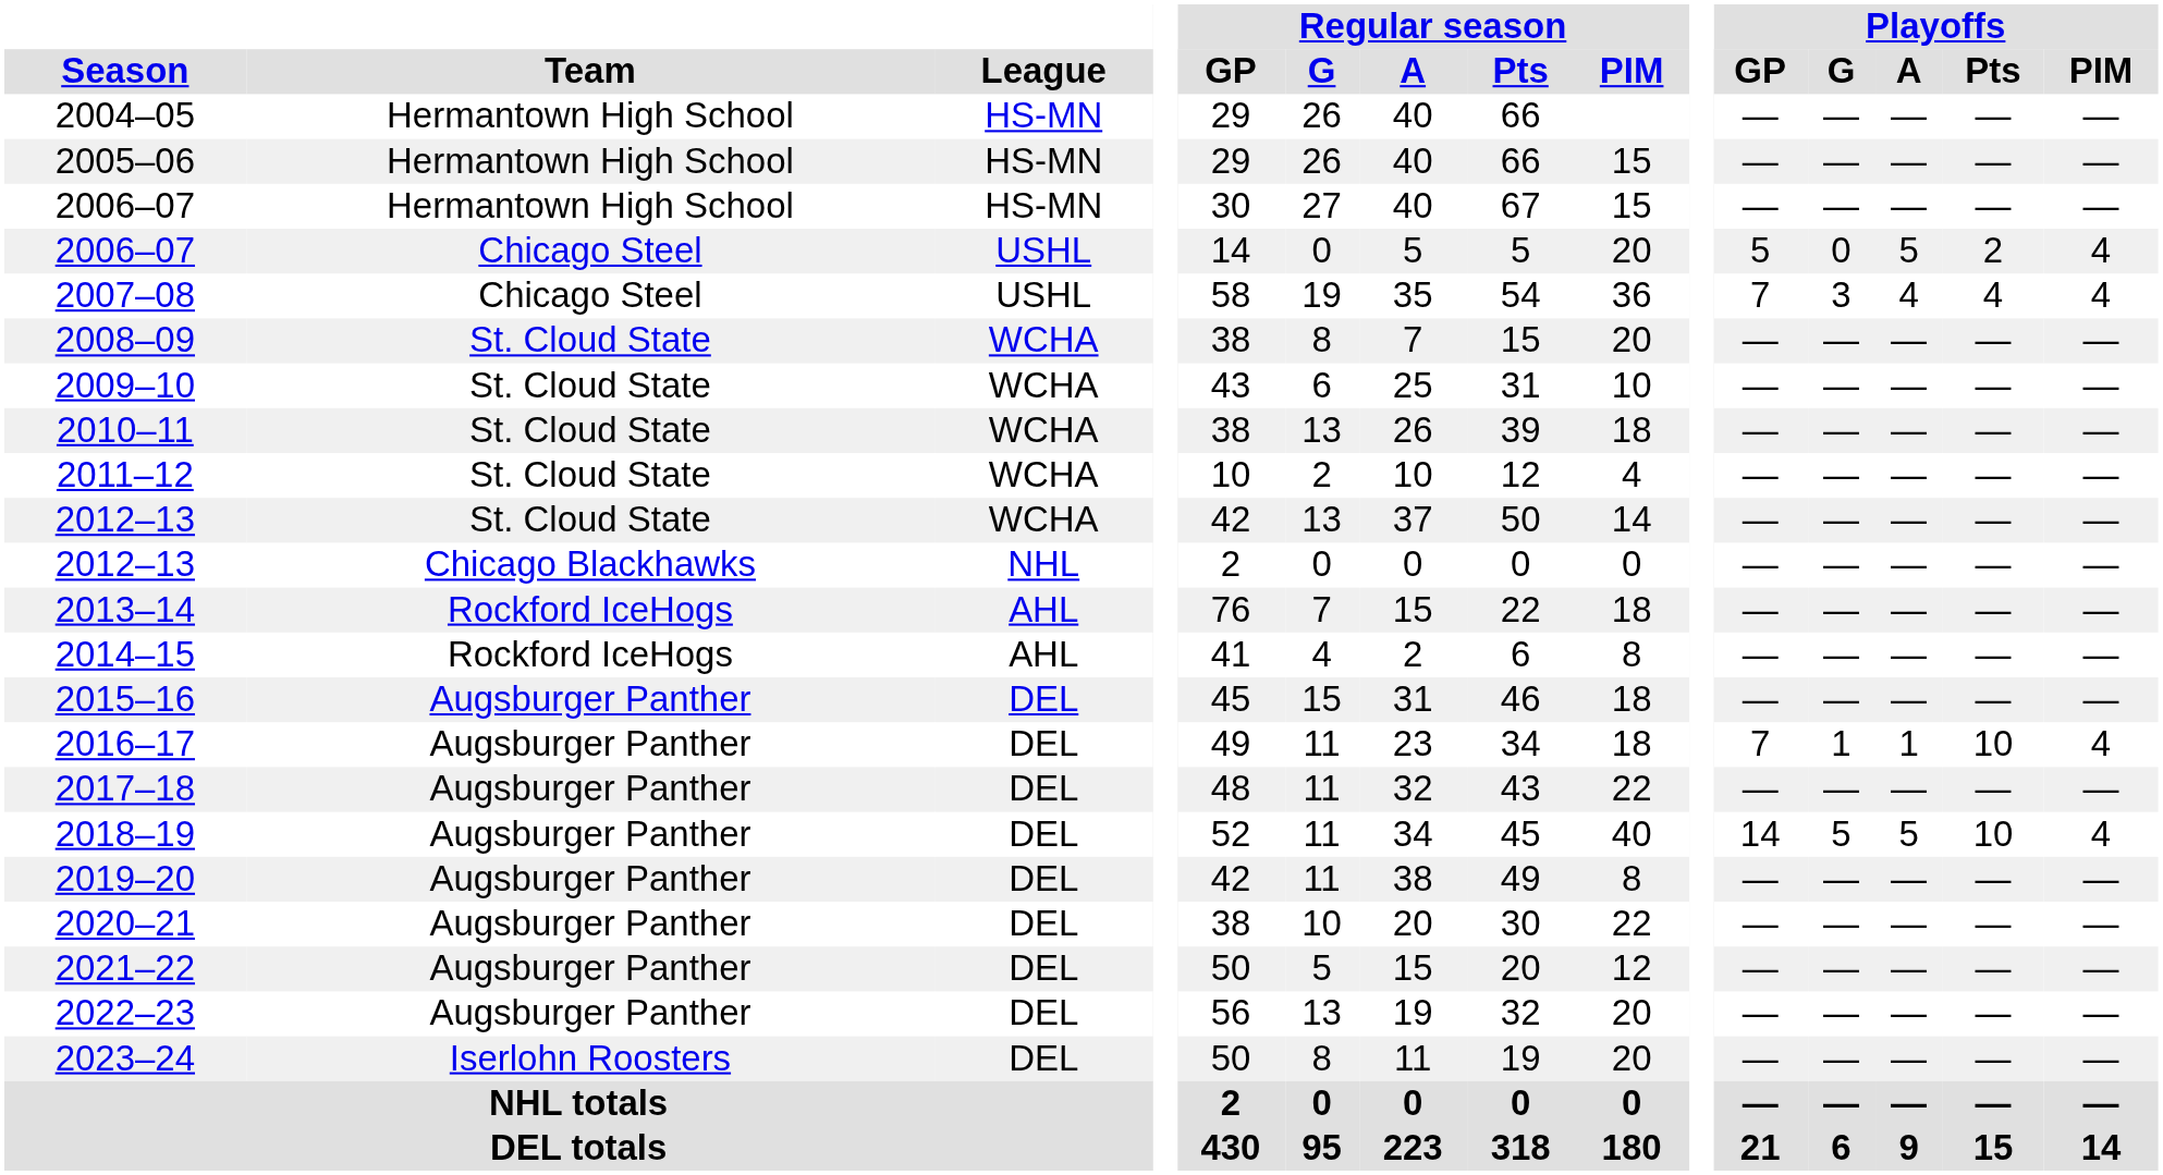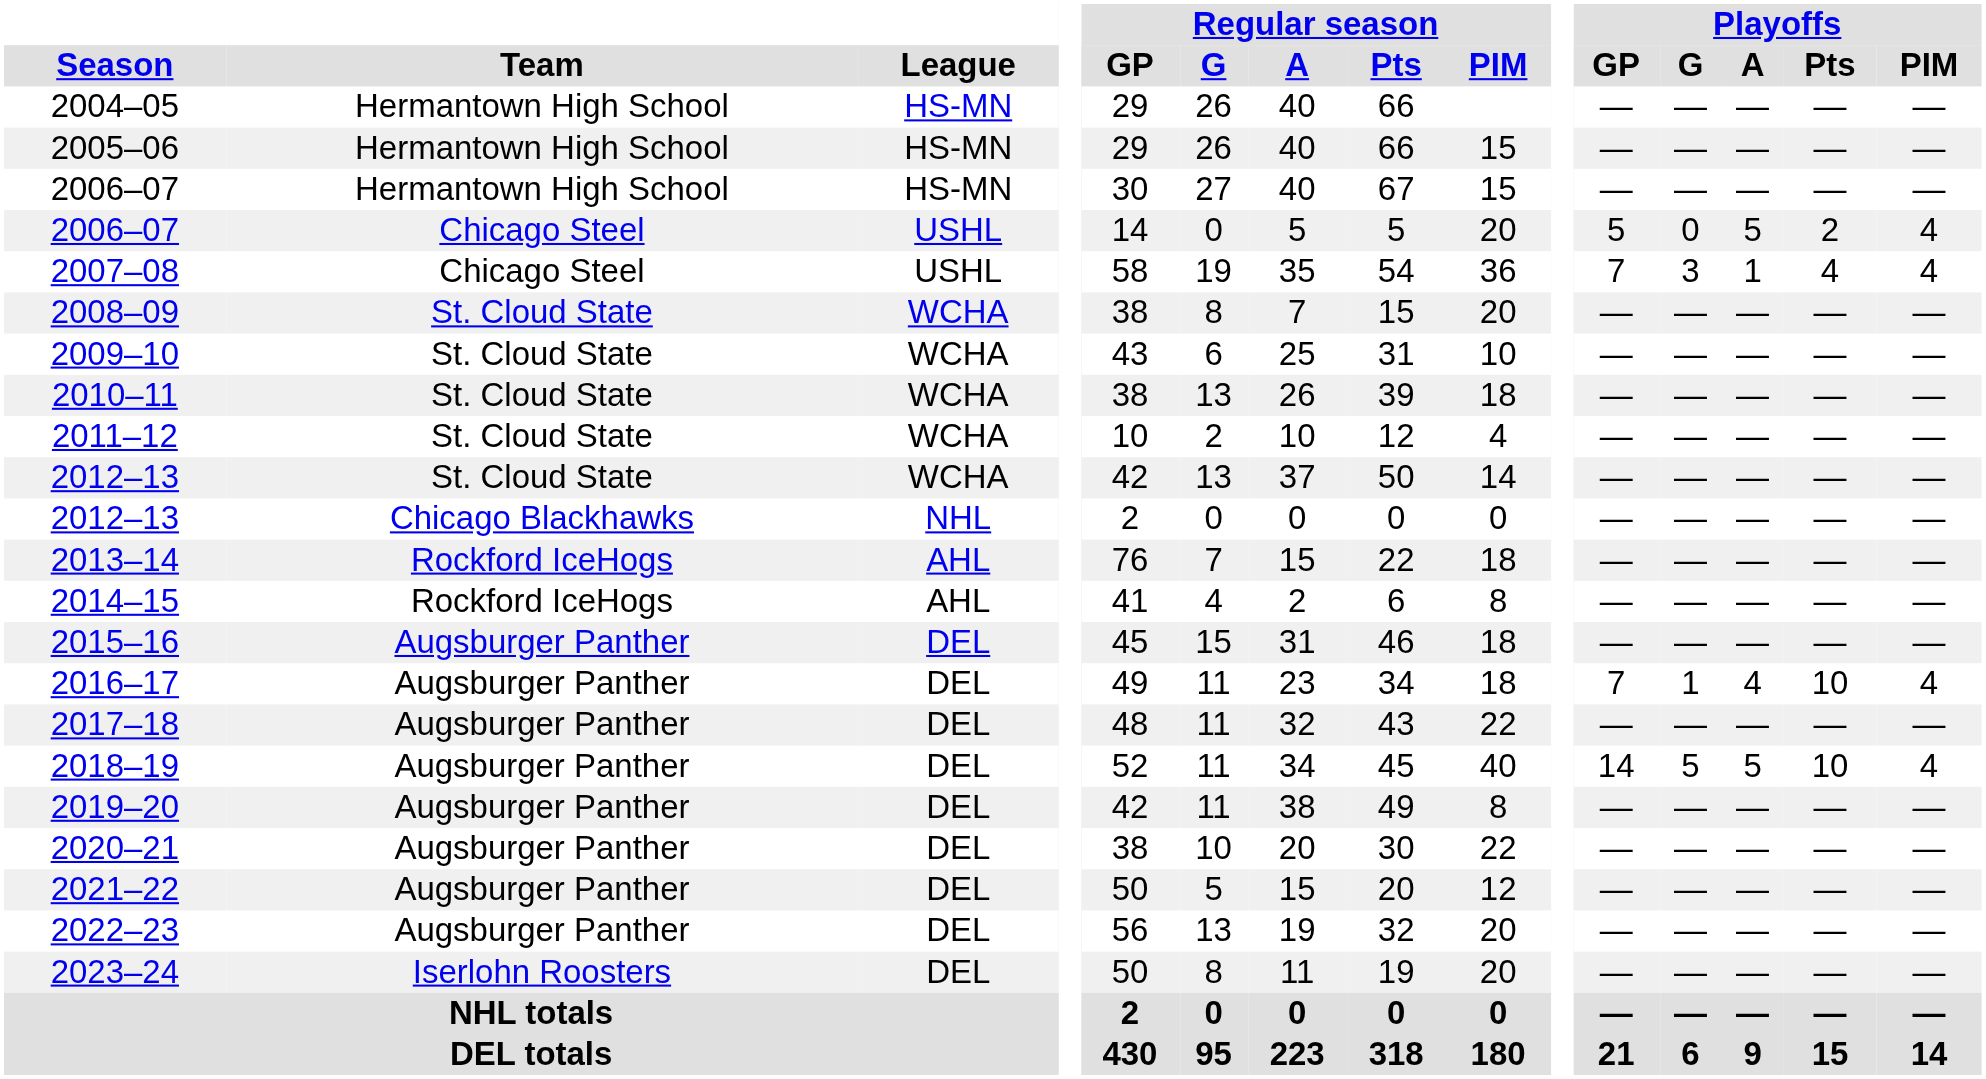2007–08 | Playoffs / A: 4 -> 1
2016–17 | Playoffs / A: 1 -> 4
